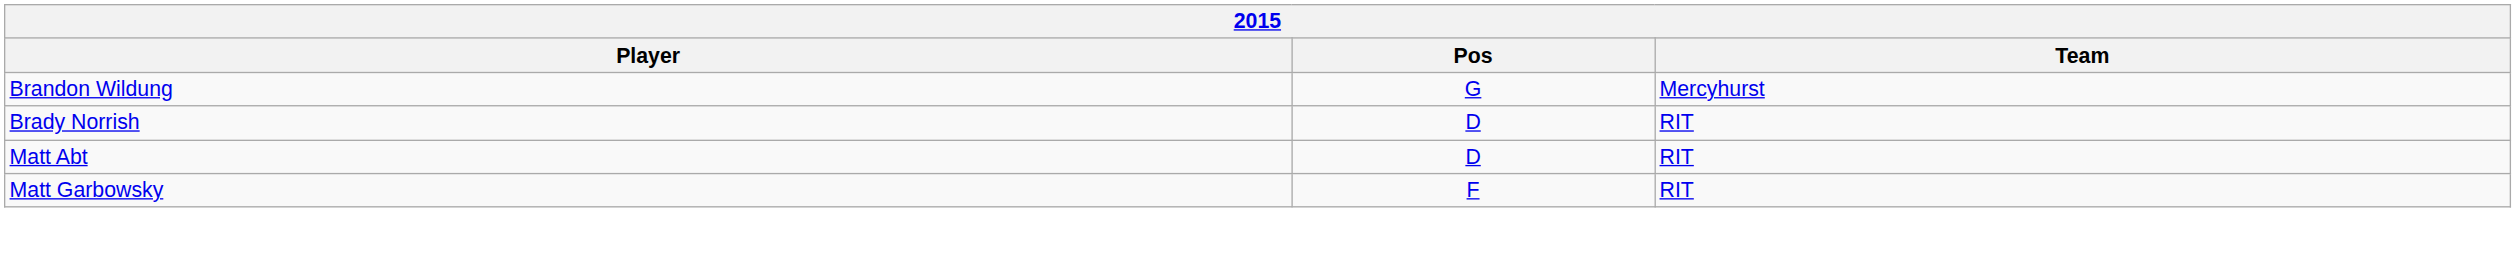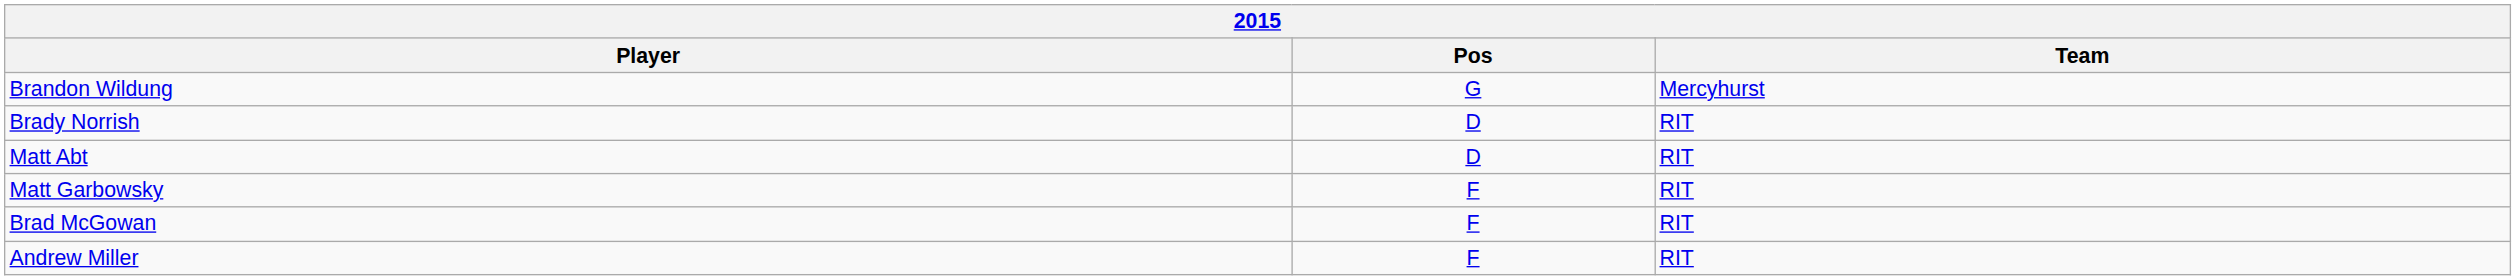+ row: Brad McGowan | F | RIT
+ row: Andrew Miller | F | RIT
